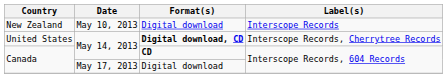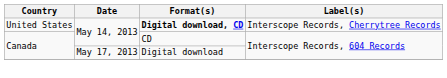- row: New Zealand | May 10, 2013 | Digital download | Interscope Records
Canada / May 14, 2013 | Format(s): bold -> normal
